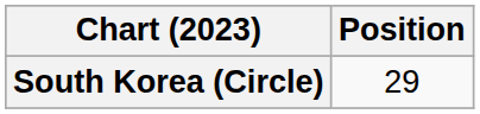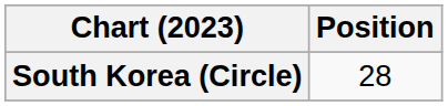South Korea (Circle) | Position: 29 -> 28
